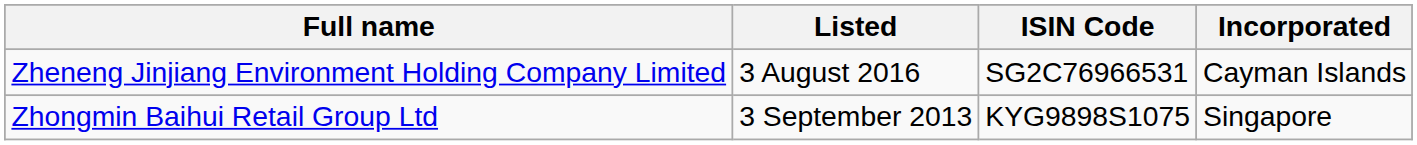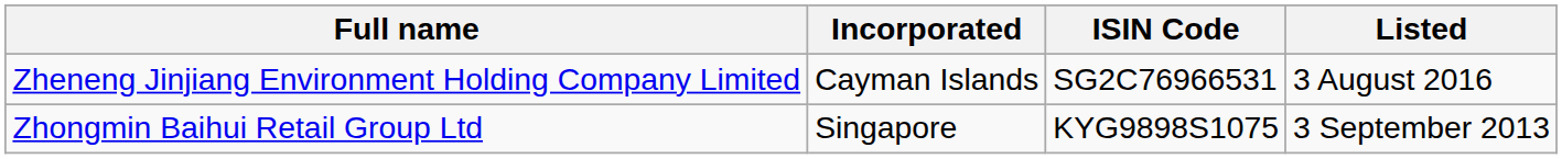columns swapped: Incorporated <-> Listed
